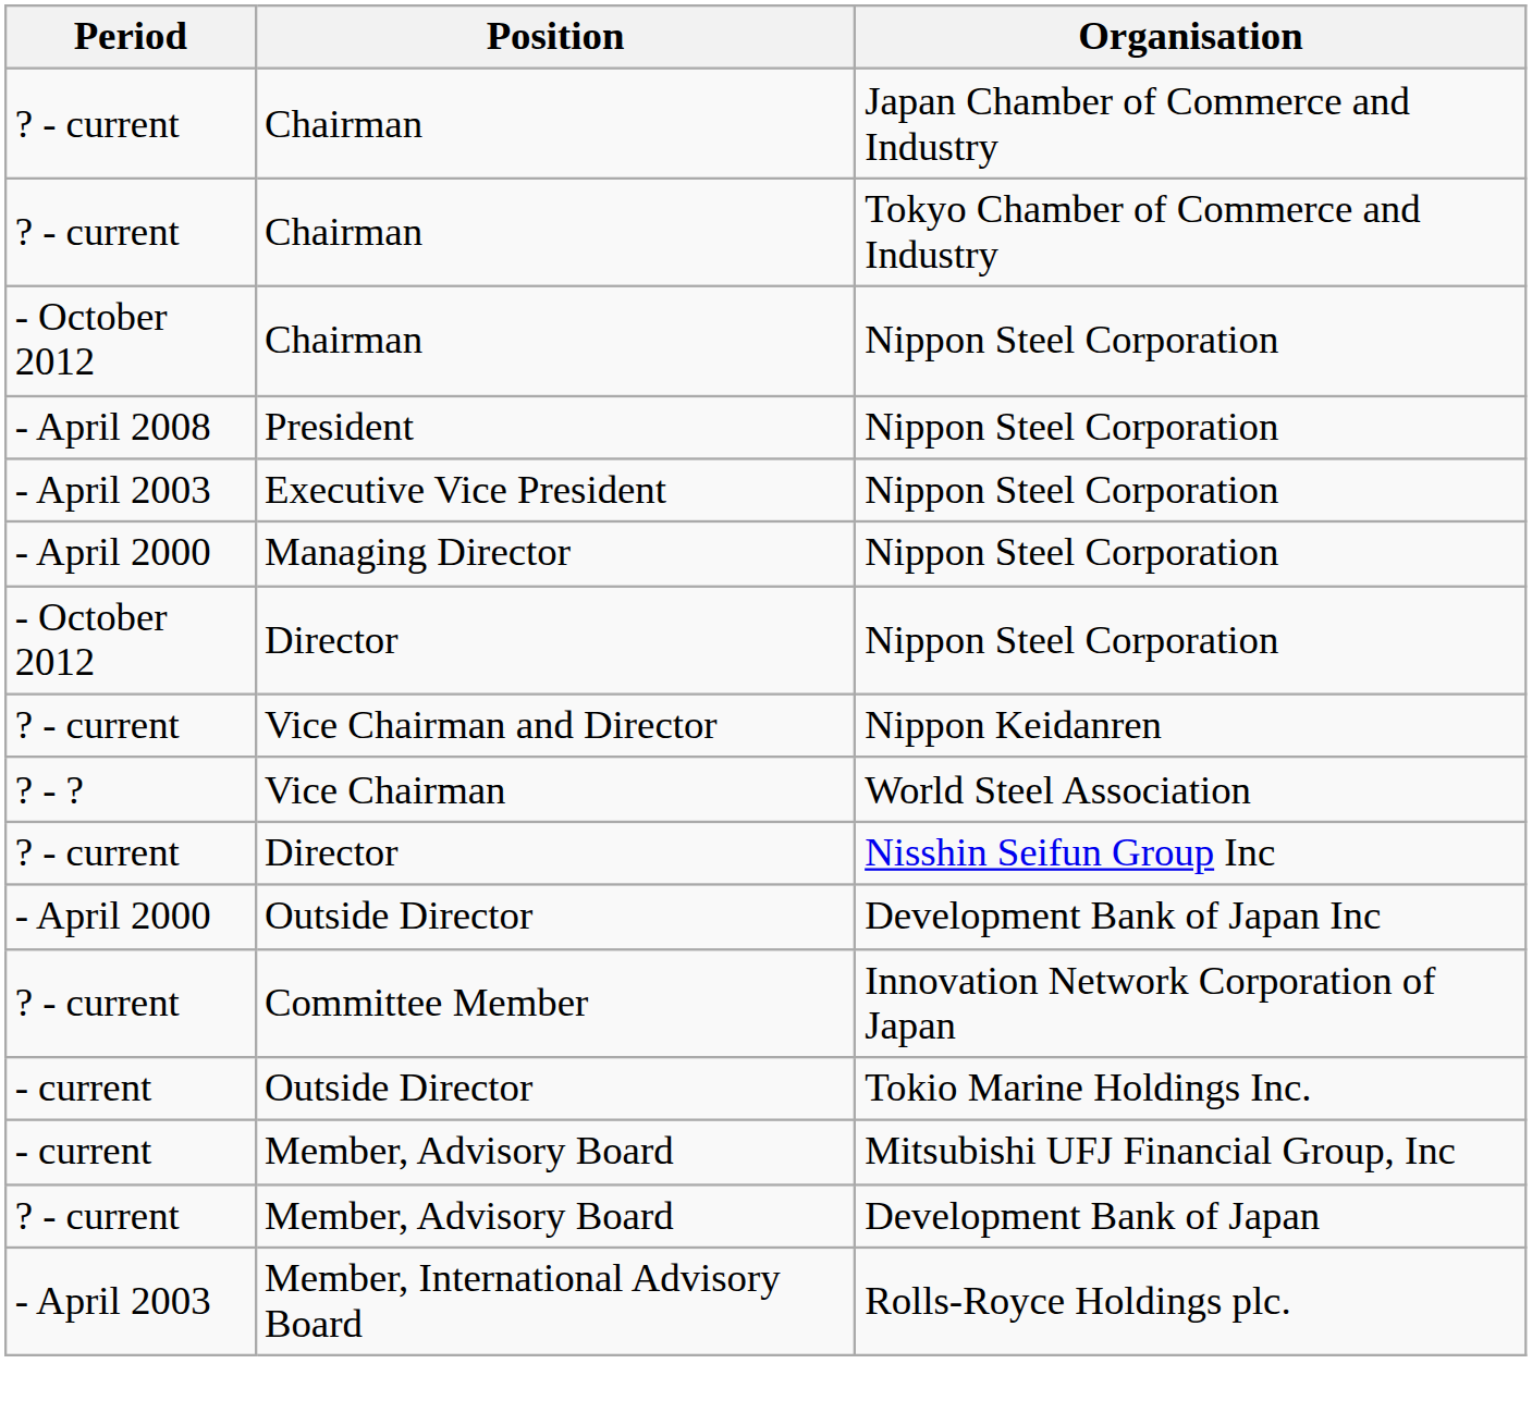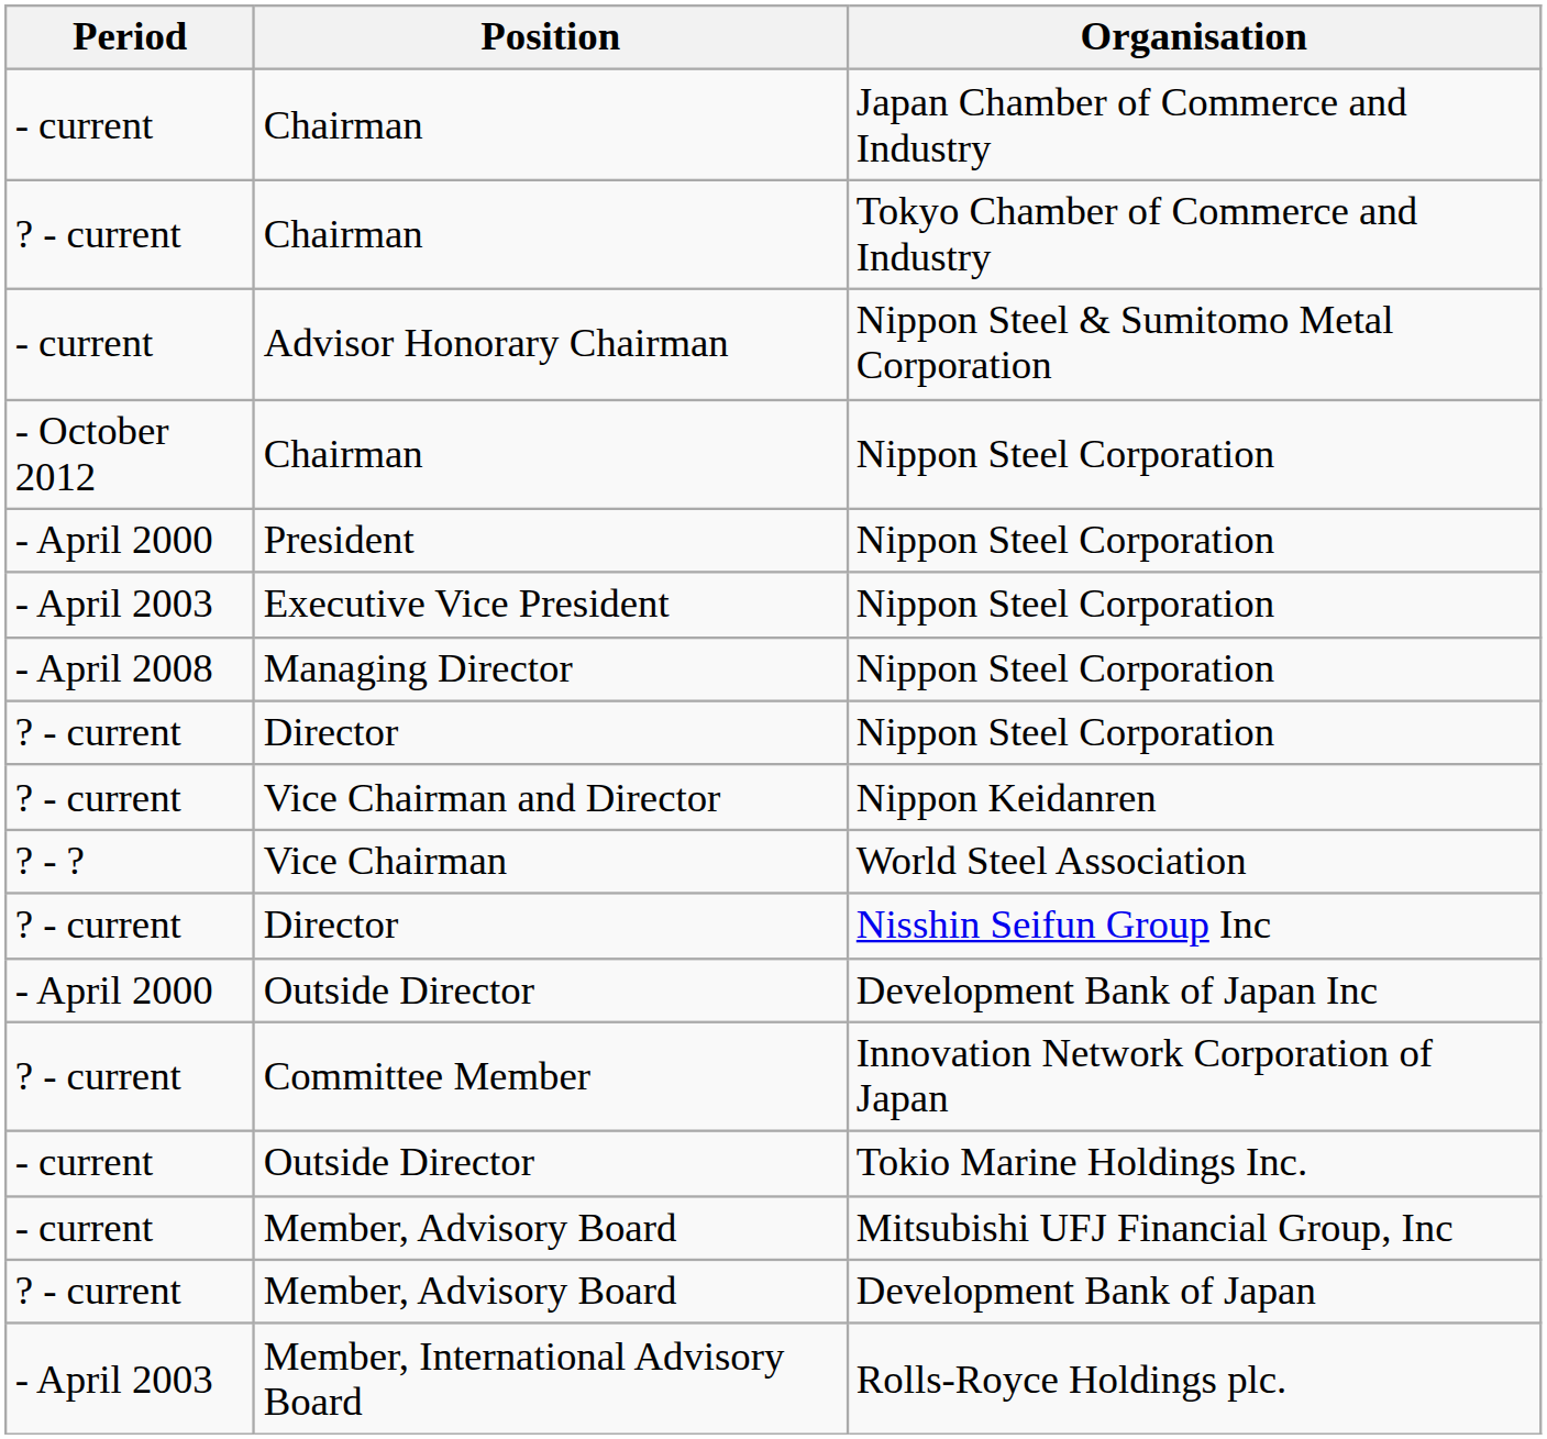Japan Chamber of Commerce and Industry | Period: ? - current -> - current
+ row: - current | Advisor Honorary Chairman | Nippon Steel & Sumitomo Metal Corporation
President / Nippon Steel Corporation | Period: - April 2008 -> - April 2000
Managing Director / Nippon Steel Corporation | Period: - April 2000 -> - April 2008
Director / Nippon Steel Corporation | Period: - October 2012 -> ? - current
